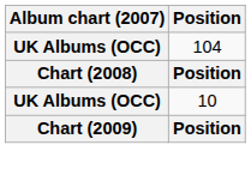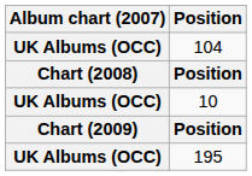+ row: UK Albums (OCC) | 195
